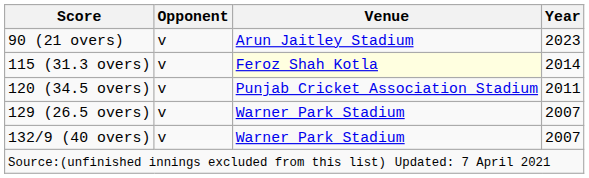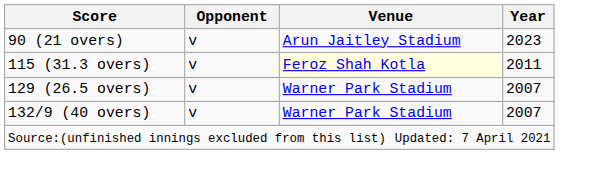115 (31.3 overs) | Year: 2014 -> 2011
- row: 120 (34.5 overs) | v | Punjab Cricket Association Stadium | 2011
